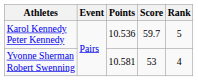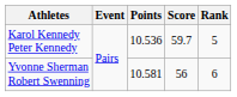Yvonne Sherman Robert Swenning | Score: 53 -> 56
Yvonne Sherman Robert Swenning | Rank: 4 -> 6
